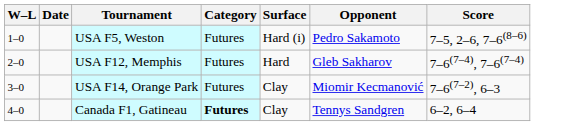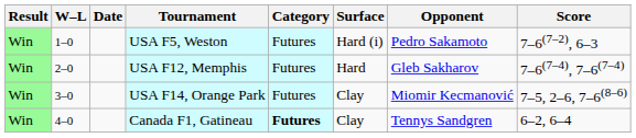+ column: Result | Win | Win | Win | Win
USA F5, Weston | Score: 7–5, 2–6, 7–6(8–6) -> 7–6(7–2), 6–3
USA F14, Orange Park | Score: 7–6(7–2), 6–3 -> 7–5, 2–6, 7–6(8–6)
